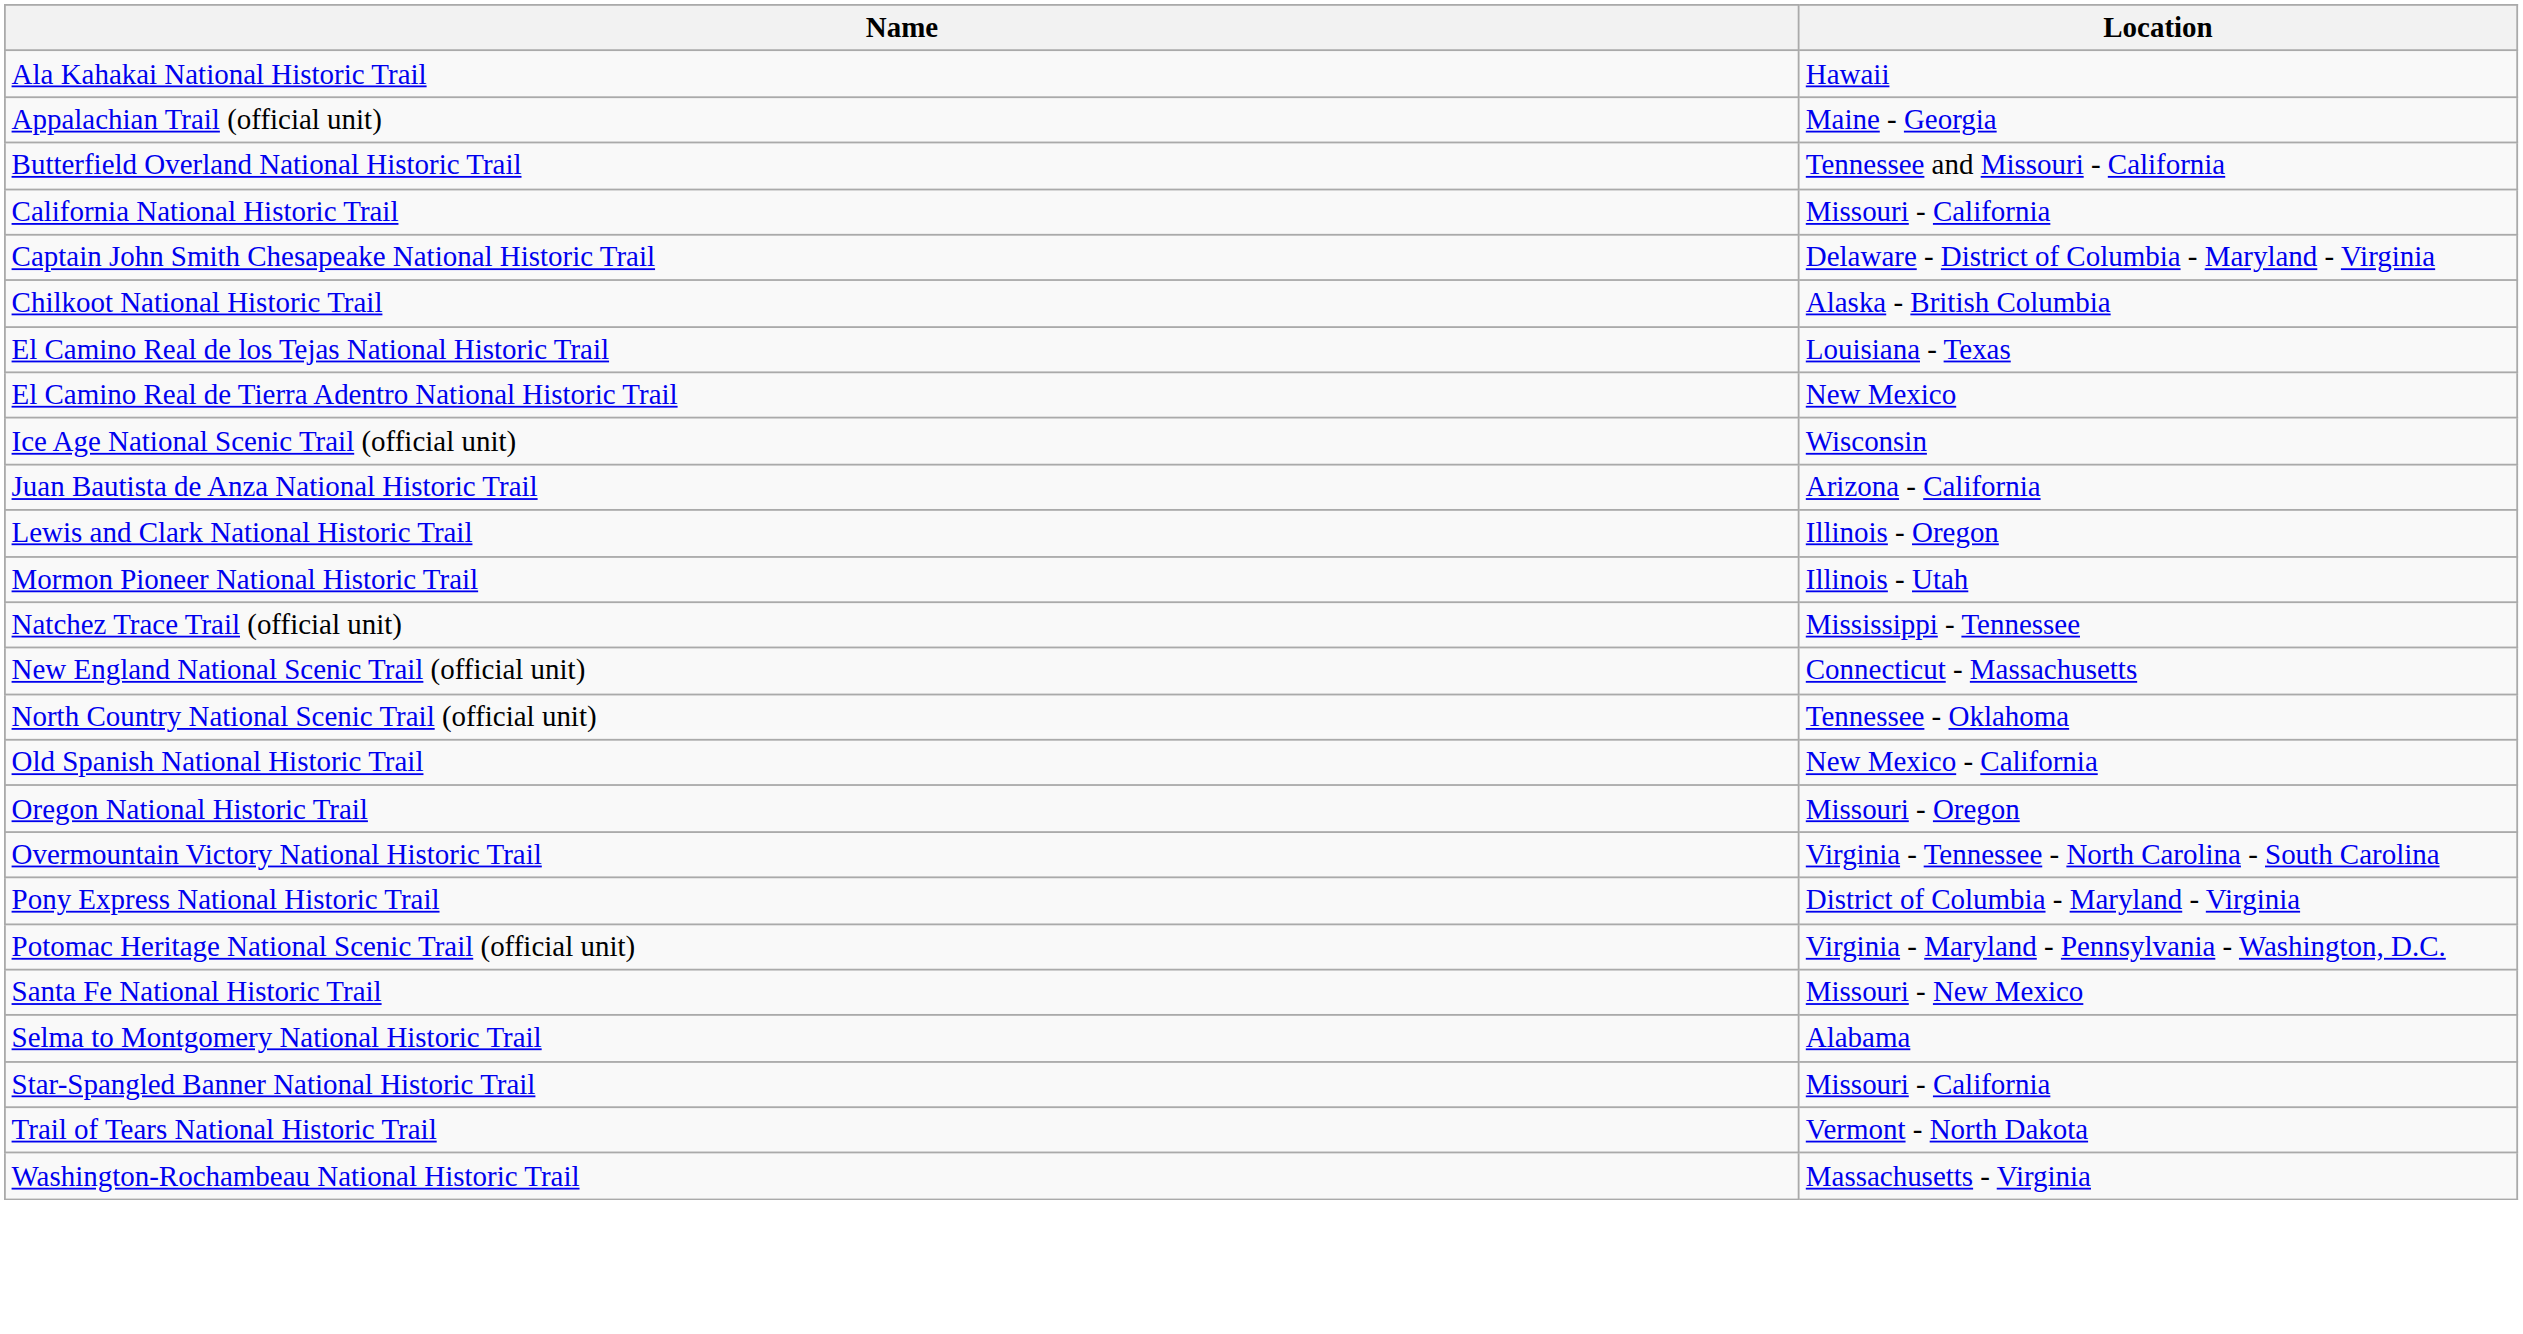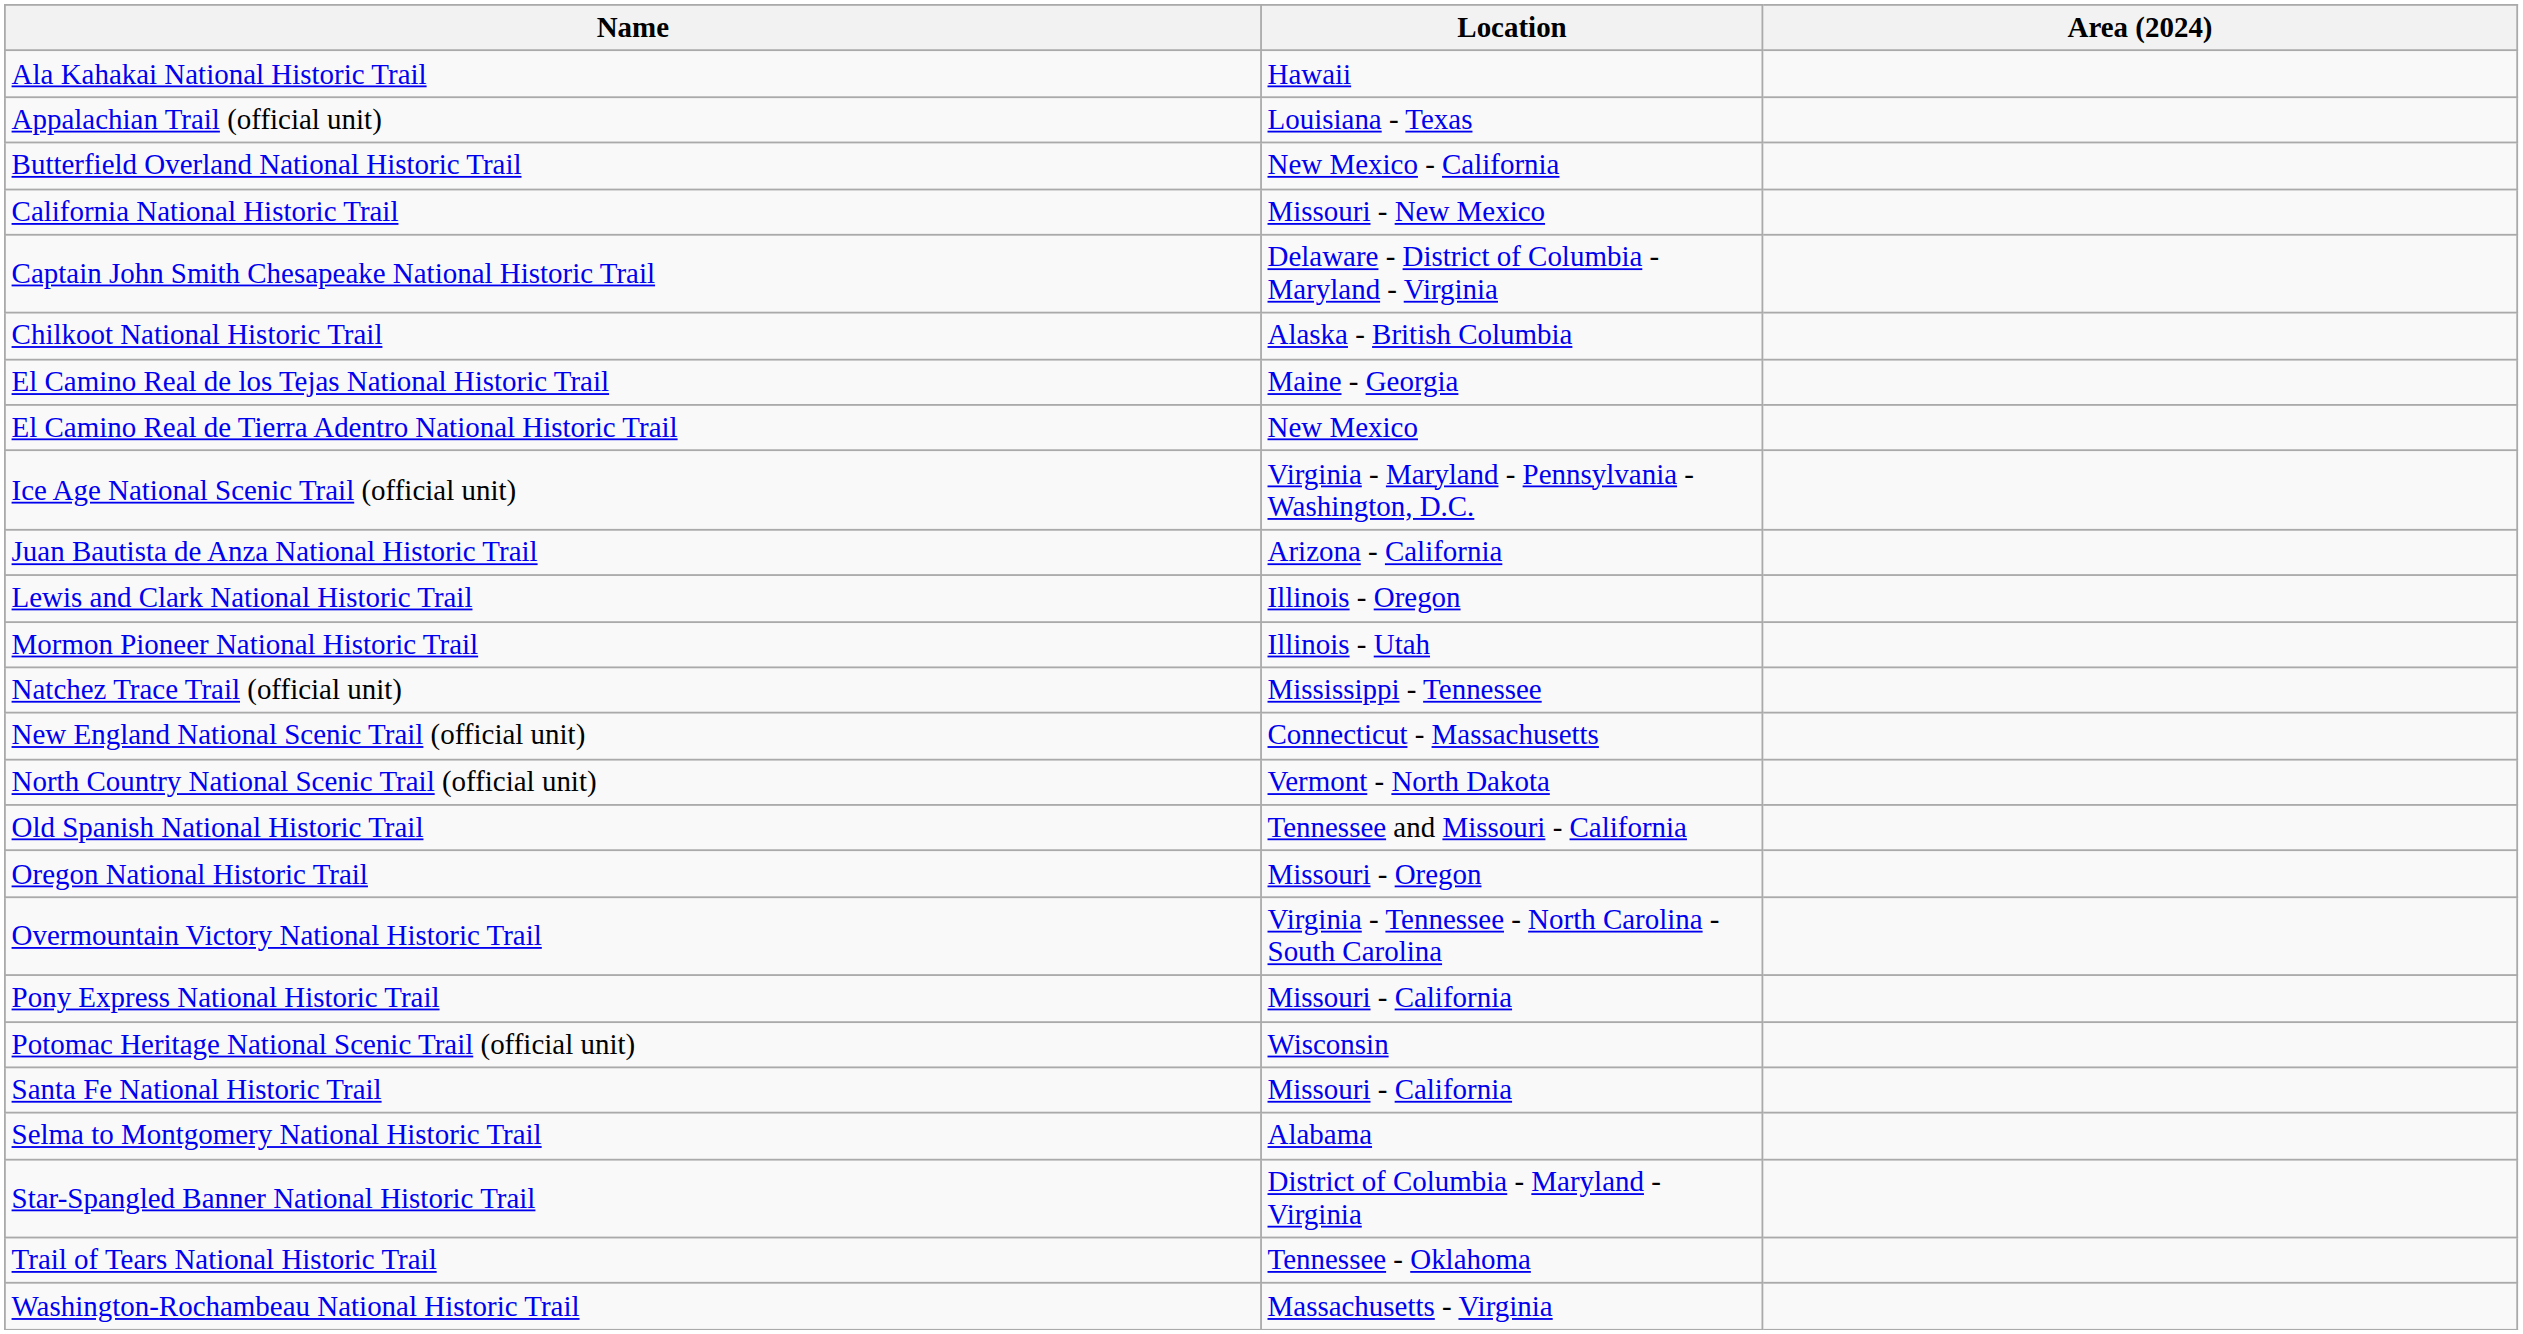+ column: Area (2024)
Appalachian Trail (official unit) | Location: Maine - Georgia -> Louisiana - Texas
Butterfield Overland National Historic Trail | Location: Tennessee and Missouri - California -> New Mexico - California
California National Historic Trail | Location: Missouri - California -> Missouri - New Mexico
El Camino Real de los Tejas National Historic Trail | Location: Louisiana - Texas -> Maine - Georgia
Ice Age National Scenic Trail (official unit) | Location: Wisconsin -> Virginia - Maryland - Pennsylvania - Washington, D.C.
North Country National Scenic Trail (official unit) | Location: Tennessee - Oklahoma -> Vermont - North Dakota
Old Spanish National Historic Trail | Location: New Mexico - California -> Tennessee and Missouri - California
Pony Express National Historic Trail | Location: District of Columbia - Maryland - Virginia -> Missouri - California
Potomac Heritage National Scenic Trail (official unit) | Location: Virginia - Maryland - Pennsylvania - Washington, D.C. -> Wisconsin
Santa Fe National Historic Trail | Location: Missouri - New Mexico -> Missouri - California
Star-Spangled Banner National Historic Trail | Location: Missouri - California -> District of Columbia - Maryland - Virginia
Trail of Tears National Historic Trail | Location: Vermont - North Dakota -> Tennessee - Oklahoma
